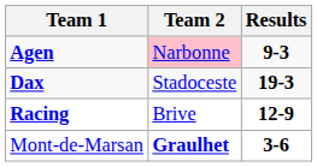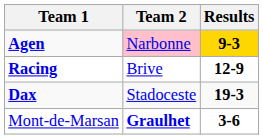Agen | Results: no background -> gold background
rows swapped: Racing <-> Dax
